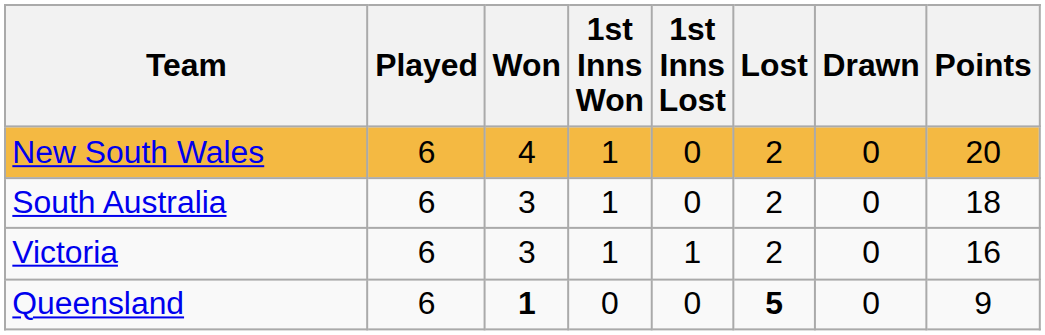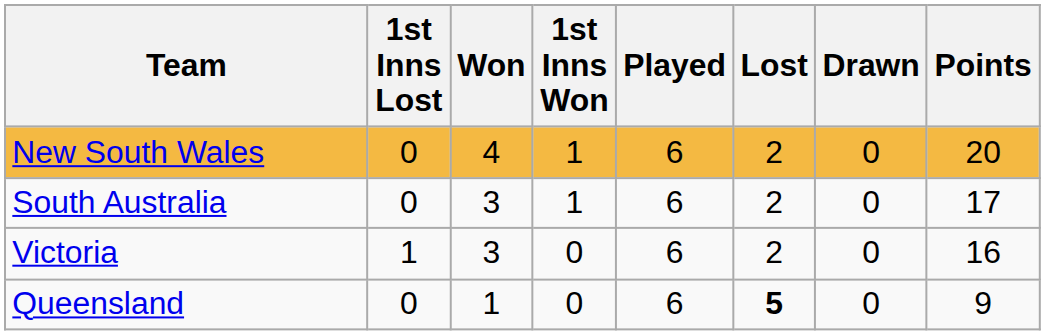columns swapped: Played <-> 1st Inns Lost
South Australia | Points: 18 -> 17
Victoria | 1st Inns Won: 1 -> 0
Queensland | Won: bold -> normal
